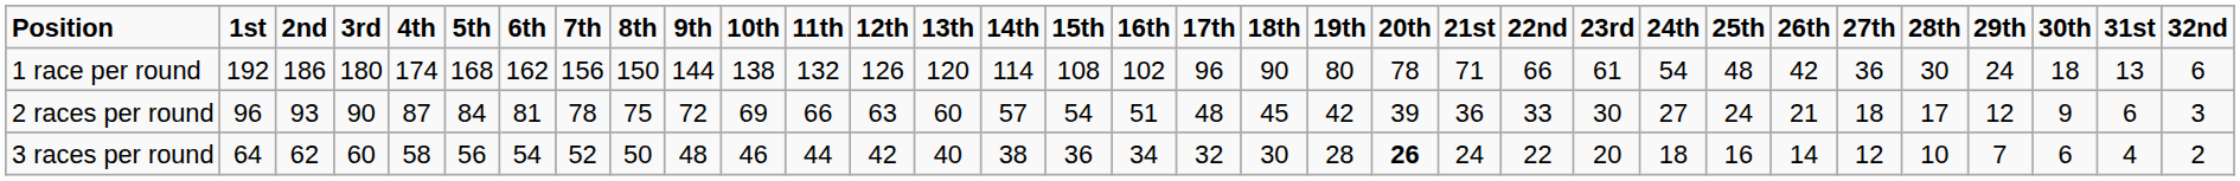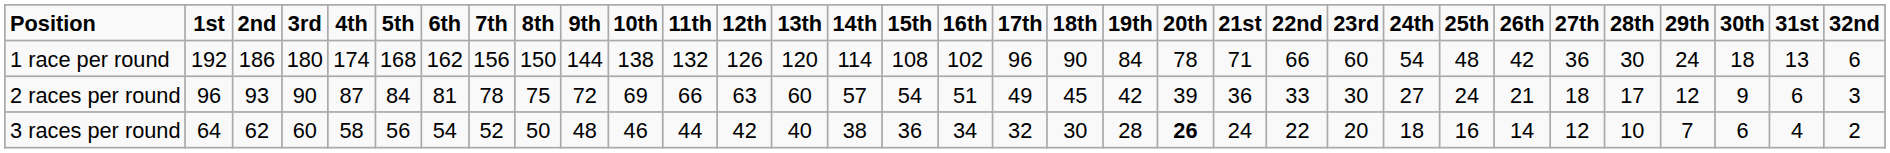1 race per round | column 20: 80 -> 84
1 race per round | column 24: 61 -> 60
2 races per round | column 18: 48 -> 49
